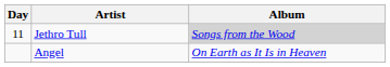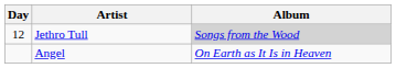Jethro Tull | Day: 11 -> 12
